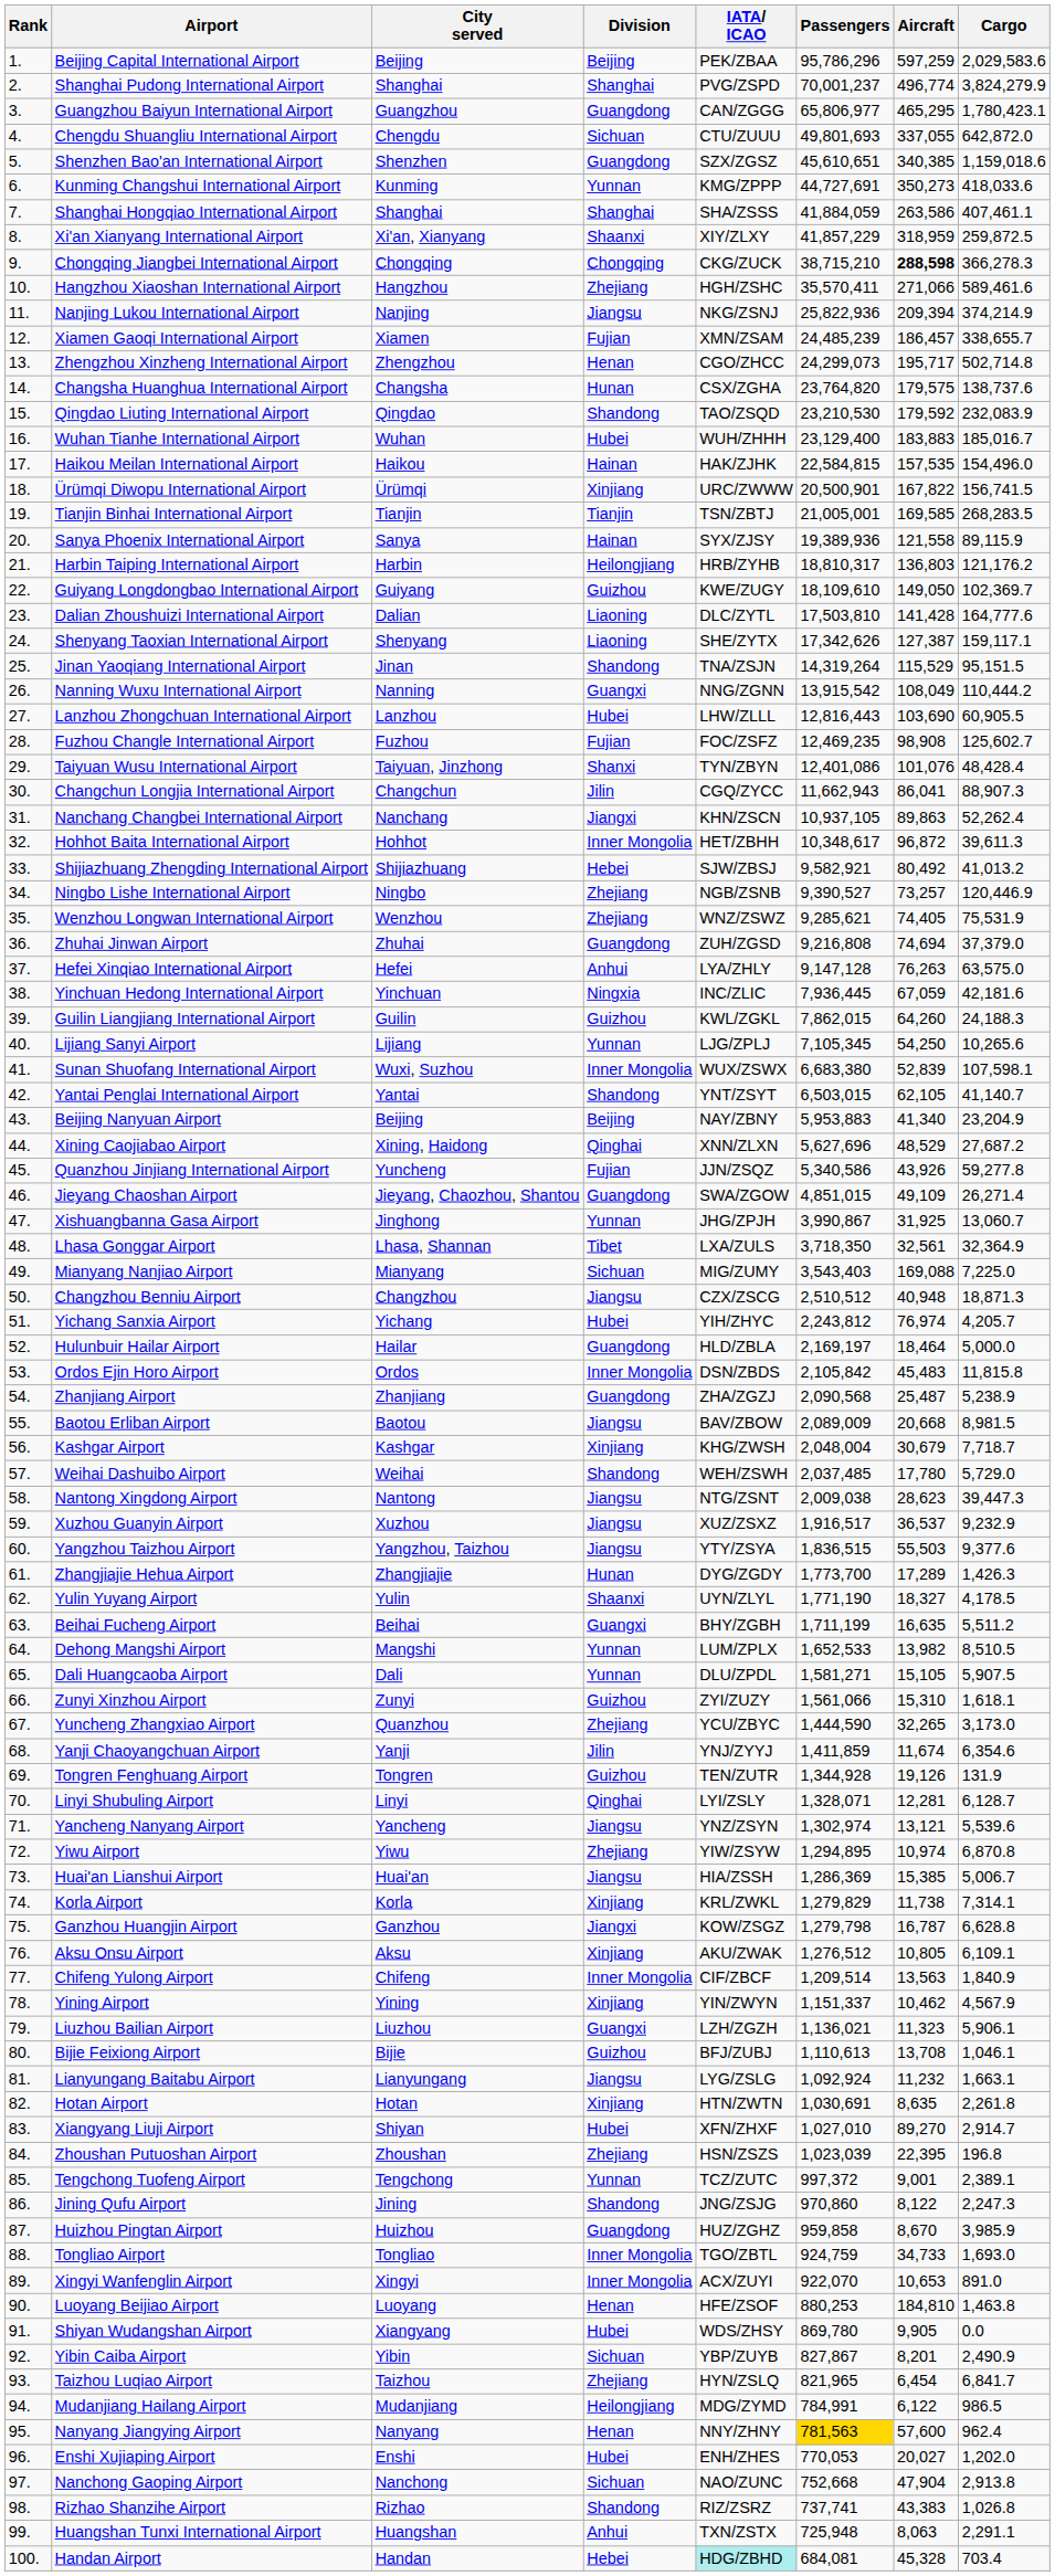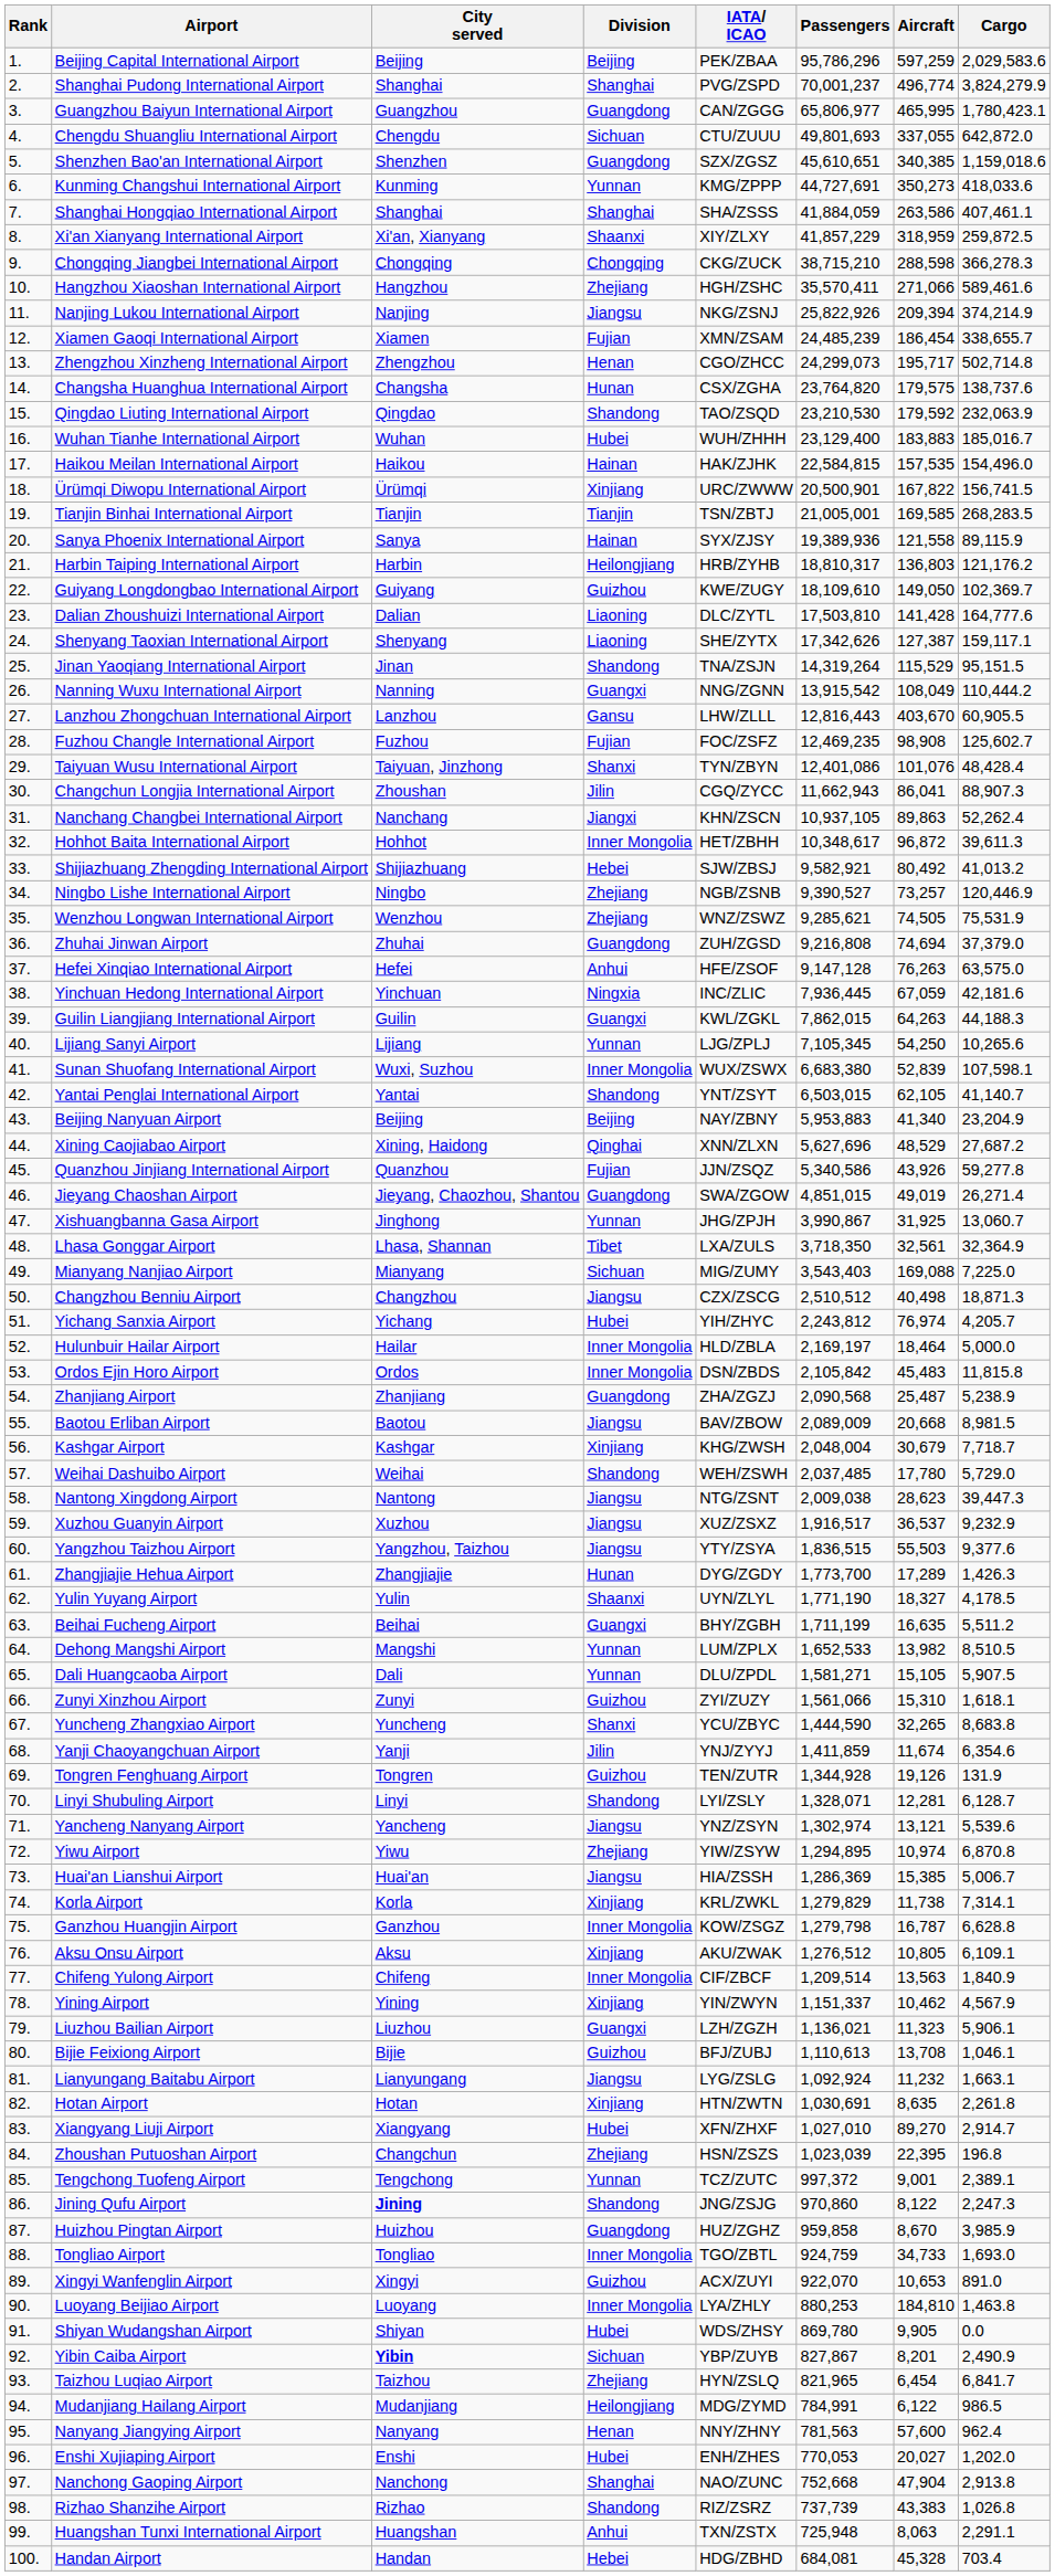Guangzhou Baiyun International Airport | Aircraft: 465,295 -> 465,995
Chongqing Jiangbei International Airport | Aircraft: bold -> normal
Nanjing Lukou International Airport | Passengers: 25,822,936 -> 25,822,926
Xiamen Gaoqi International Airport | Aircraft: 186,457 -> 186,454
Qingdao Liuting International Airport | Cargo: 232,083.9 -> 232,063.9
Lanzhou Zhongchuan International Airport | Division: Hubei -> Gansu
Lanzhou Zhongchuan International Airport | Aircraft: 103,690 -> 403,670
Changchun Longjia International Airport | City served: Changchun -> Zhoushan
Wenzhou Longwan International Airport | Aircraft: 74,405 -> 74,505
Hefei Xinqiao International Airport | IATA/ ICAO: LYA/ZHLY -> HFE/ZSOF
Guilin Liangjiang International Airport | Division: Guizhou -> Guangxi
Guilin Liangjiang International Airport | Aircraft: 64,260 -> 64,263
Guilin Liangjiang International Airport | Cargo: 24,188.3 -> 44,188.3
Quanzhou Jinjiang International Airport | City served: Yuncheng -> Quanzhou
Jieyang Chaoshan Airport | Aircraft: 49,109 -> 49,019
Changzhou Benniu Airport | Aircraft: 40,948 -> 40,498
Hulunbuir Hailar Airport | Division: Guangdong -> Inner Mongolia
Yuncheng Zhangxiao Airport | City served: Quanzhou -> Yuncheng
Yuncheng Zhangxiao Airport | Division: Zhejiang -> Shanxi
Yuncheng Zhangxiao Airport | Cargo: 3,173.0 -> 8,683.8
Linyi Shubuling Airport | Division: Qinghai -> Shandong
Ganzhou Huangjin Airport | Division: Jiangxi -> Inner Mongolia
Xiangyang Liuji Airport | City served: Shiyan -> Xiangyang
Zhoushan Putuoshan Airport | City served: Zhoushan -> Changchun
Jining Qufu Airport | City served: normal -> bold
Xingyi Wanfenglin Airport | Division: Inner Mongolia -> Guizhou
Luoyang Beijiao Airport | Division: Henan -> Inner Mongolia
Luoyang Beijiao Airport | IATA/ ICAO: HFE/ZSOF -> LYA/ZHLY
Shiyan Wudangshan Airport | City served: Xiangyang -> Shiyan
Yibin Caiba Airport | City served: normal -> bold
Nanyang Jiangying Airport | Passengers: gold background -> no background
Nanchong Gaoping Airport | Division: Sichuan -> Shanghai
Rizhao Shanzihe Airport | Passengers: 737,741 -> 737,739
Handan Airport | IATA/ ICAO: paleturquoise background -> no background
